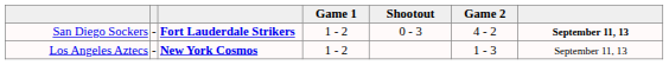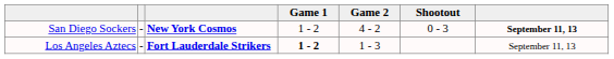columns swapped: Game 2 <-> Shootout
San Diego Sockers | column 3: Fort Lauderdale Strikers -> New York Cosmos
Los Angeles Aztecs | column 3: New York Cosmos -> Fort Lauderdale Strikers
Los Angeles Aztecs | Game 1: normal -> bold
